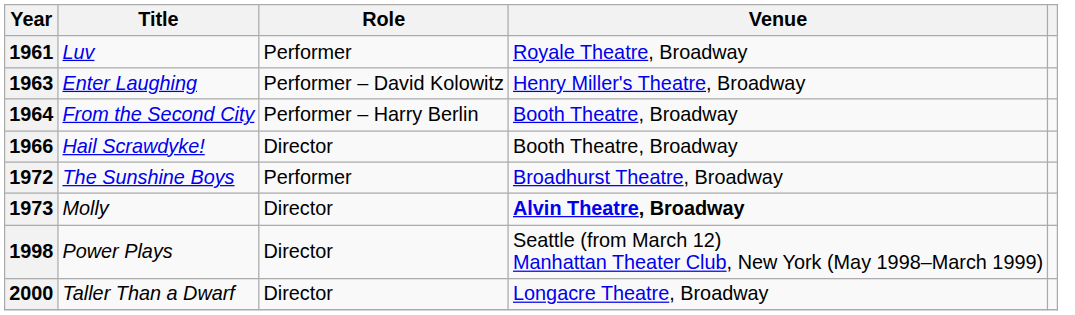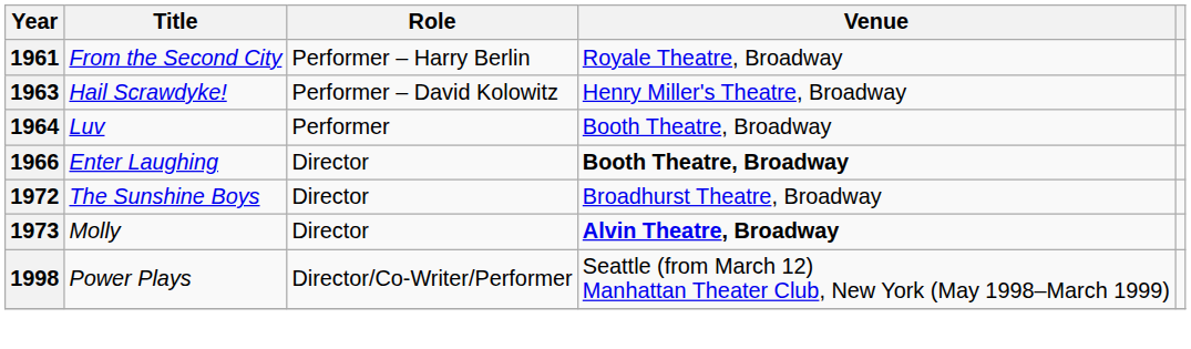1961 | Title: Luv -> From the Second City
1961 | Role: Performer -> Performer – Harry Berlin
1963 | Title: Enter Laughing -> Hail Scrawdyke!
1964 | Title: From the Second City -> Luv
1964 | Role: Performer – Harry Berlin -> Performer
1966 | Title: Hail Scrawdyke! -> Enter Laughing
1966 | Venue: normal -> bold
1972 | Role: Performer -> Director
1998 | Role: Director -> Director/Co-Writer/Performer
- row: 2000 | Taller Than a Dwarf | Director | Longacre Theatre, Broadway
